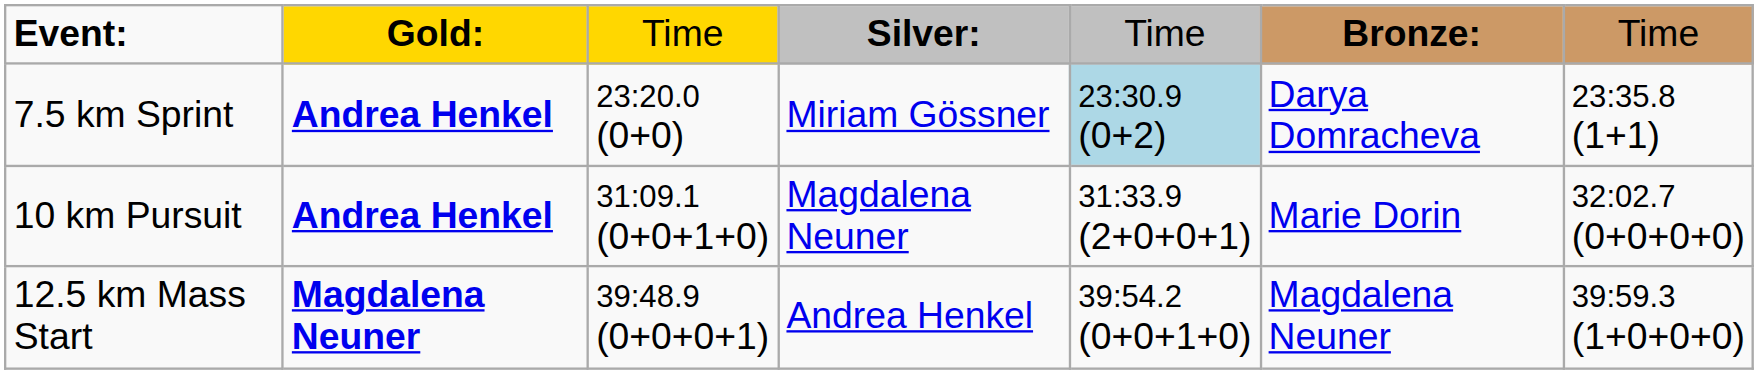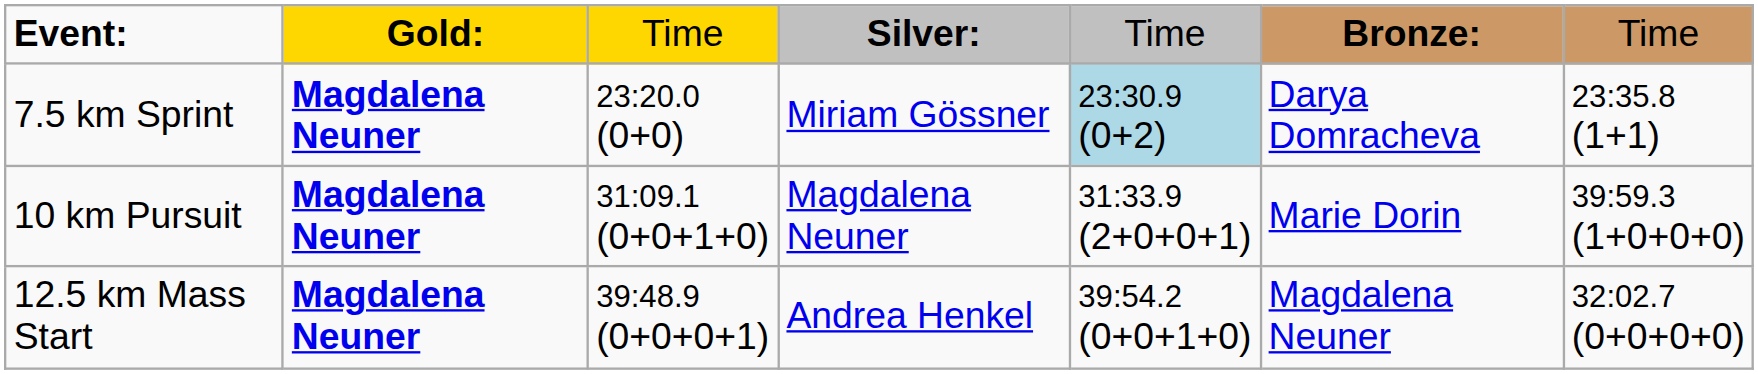7.5 km Sprint | column 2: Andrea Henkel -> Magdalena Neuner
10 km Pursuit | column 2: Andrea Henkel -> Magdalena Neuner
10 km Pursuit | column 7: 32:02.7 (0+0+0+0) -> 39:59.3 (1+0+0+0)
12.5 km Mass Start | column 7: 39:59.3 (1+0+0+0) -> 32:02.7 (0+0+0+0)
